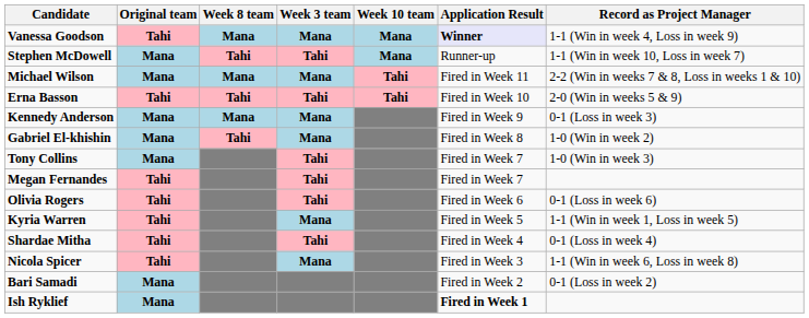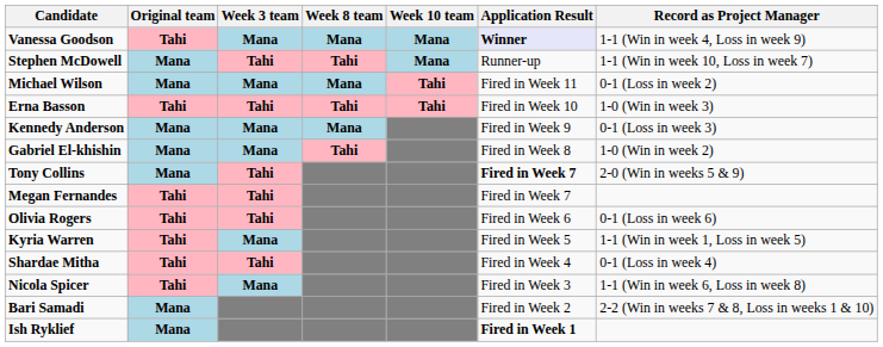columns swapped: Week 3 team <-> Week 8 team
Michael Wilson | Record as Project Manager: 2-2 (Win in weeks 7 & 8, Loss in weeks 1 & 10) -> 0-1 (Loss in week 2)
Erna Basson | Record as Project Manager: 2-0 (Win in weeks 5 & 9) -> 1-0 (Win in week 3)
Tony Collins | Application Result: normal -> bold
Tony Collins | Record as Project Manager: 1-0 (Win in week 3) -> 2-0 (Win in weeks 5 & 9)
Bari Samadi | Record as Project Manager: 0-1 (Loss in week 2) -> 2-2 (Win in weeks 7 & 8, Loss in weeks 1 & 10)
